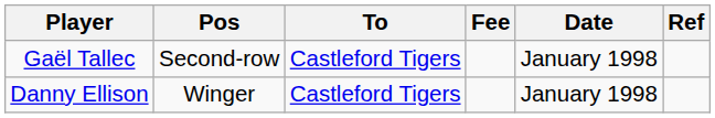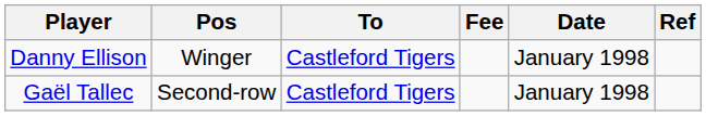rows swapped: Danny Ellison <-> Gaël Tallec
